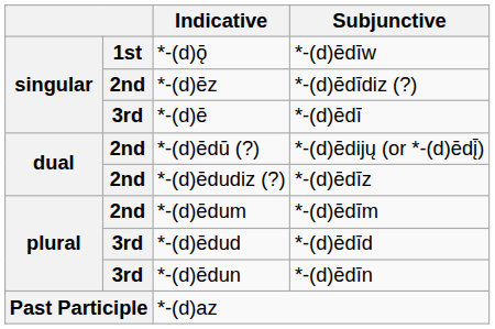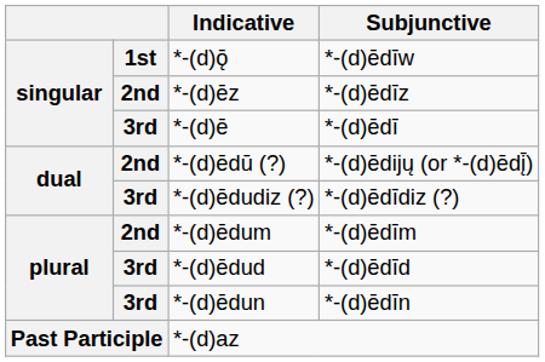*-(d)ēz | Subjunctive: *-(d)ēdīdiz (?) -> *-(d)ēdīz
*-(d)ēdudiz (?) | column 2: 2nd -> 3rd
*-(d)ēdudiz (?) | Subjunctive: *-(d)ēdīz -> *-(d)ēdīdiz (?)
